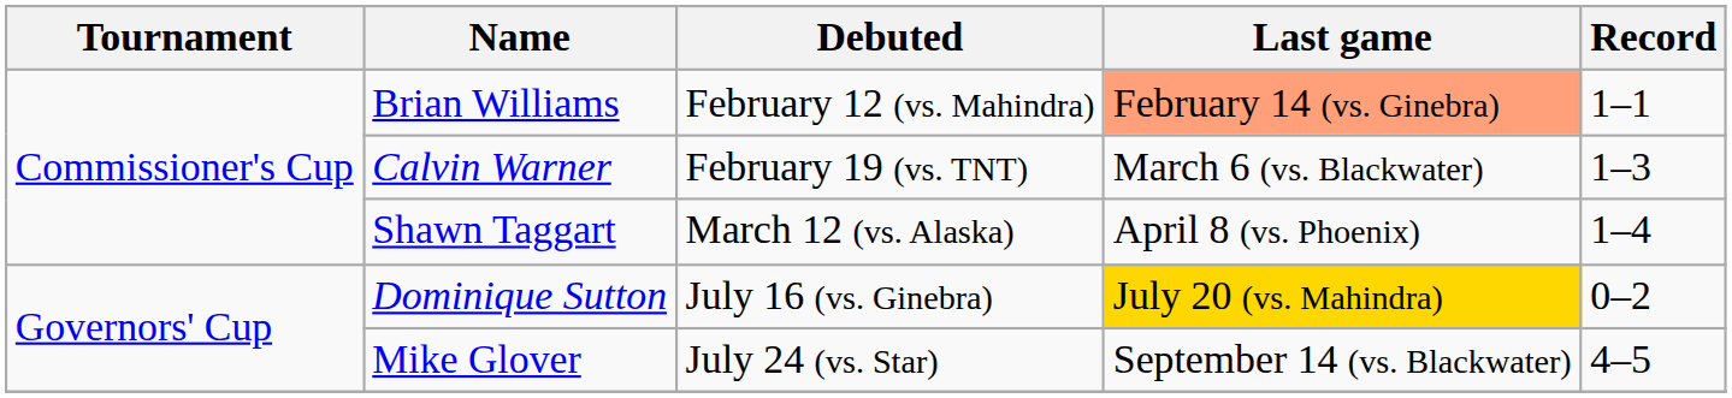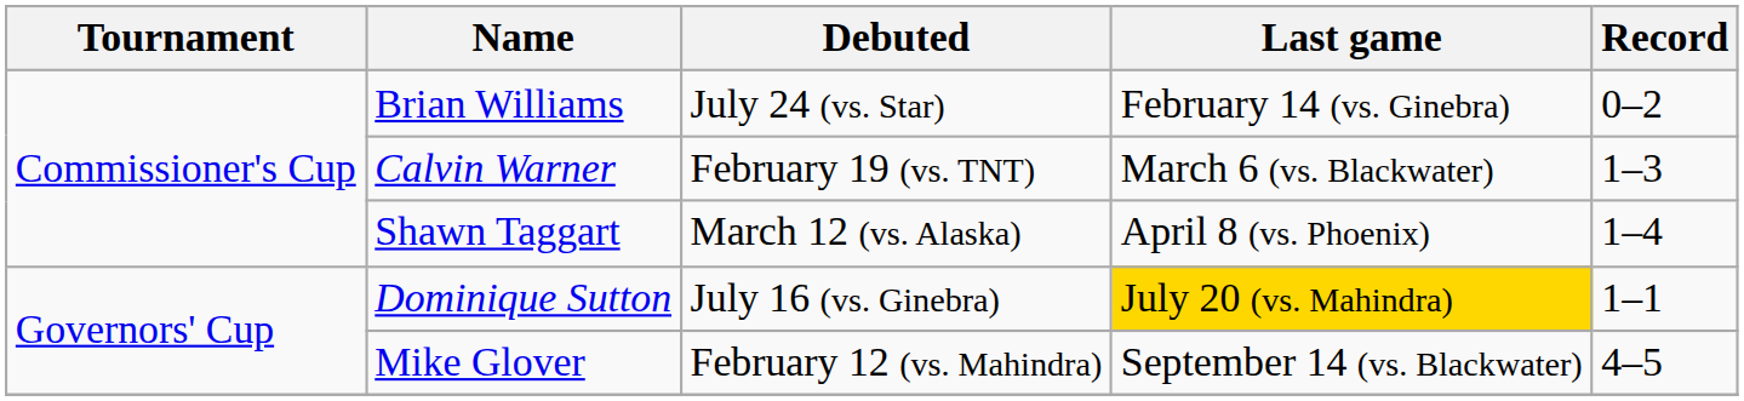Brian Williams | Debuted: February 12 (vs. Mahindra) -> July 24 (vs. Star)
Brian Williams | Last game: lightsalmon background -> no background
Brian Williams | Record: 1–1 -> 0–2
Dominique Sutton | Record: 0–2 -> 1–1
Mike Glover | Debuted: July 24 (vs. Star) -> February 12 (vs. Mahindra)
